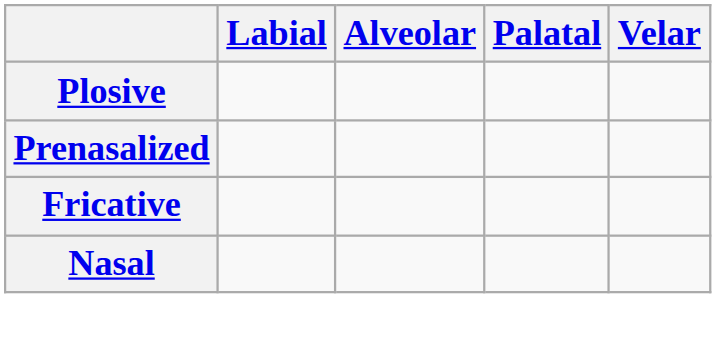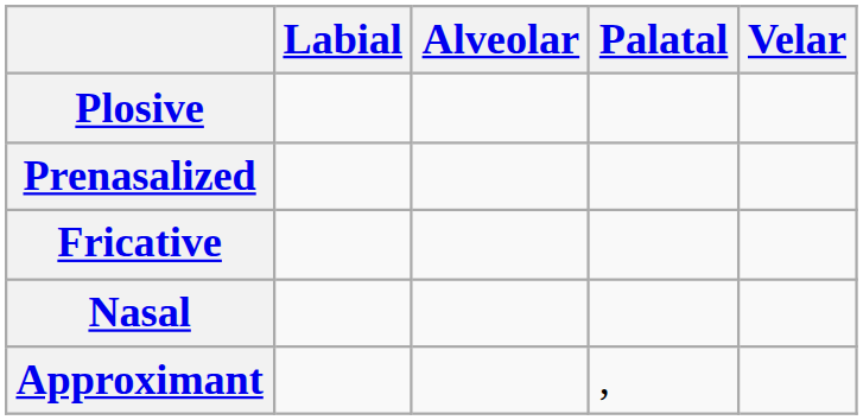+ row: Approximant | ,
